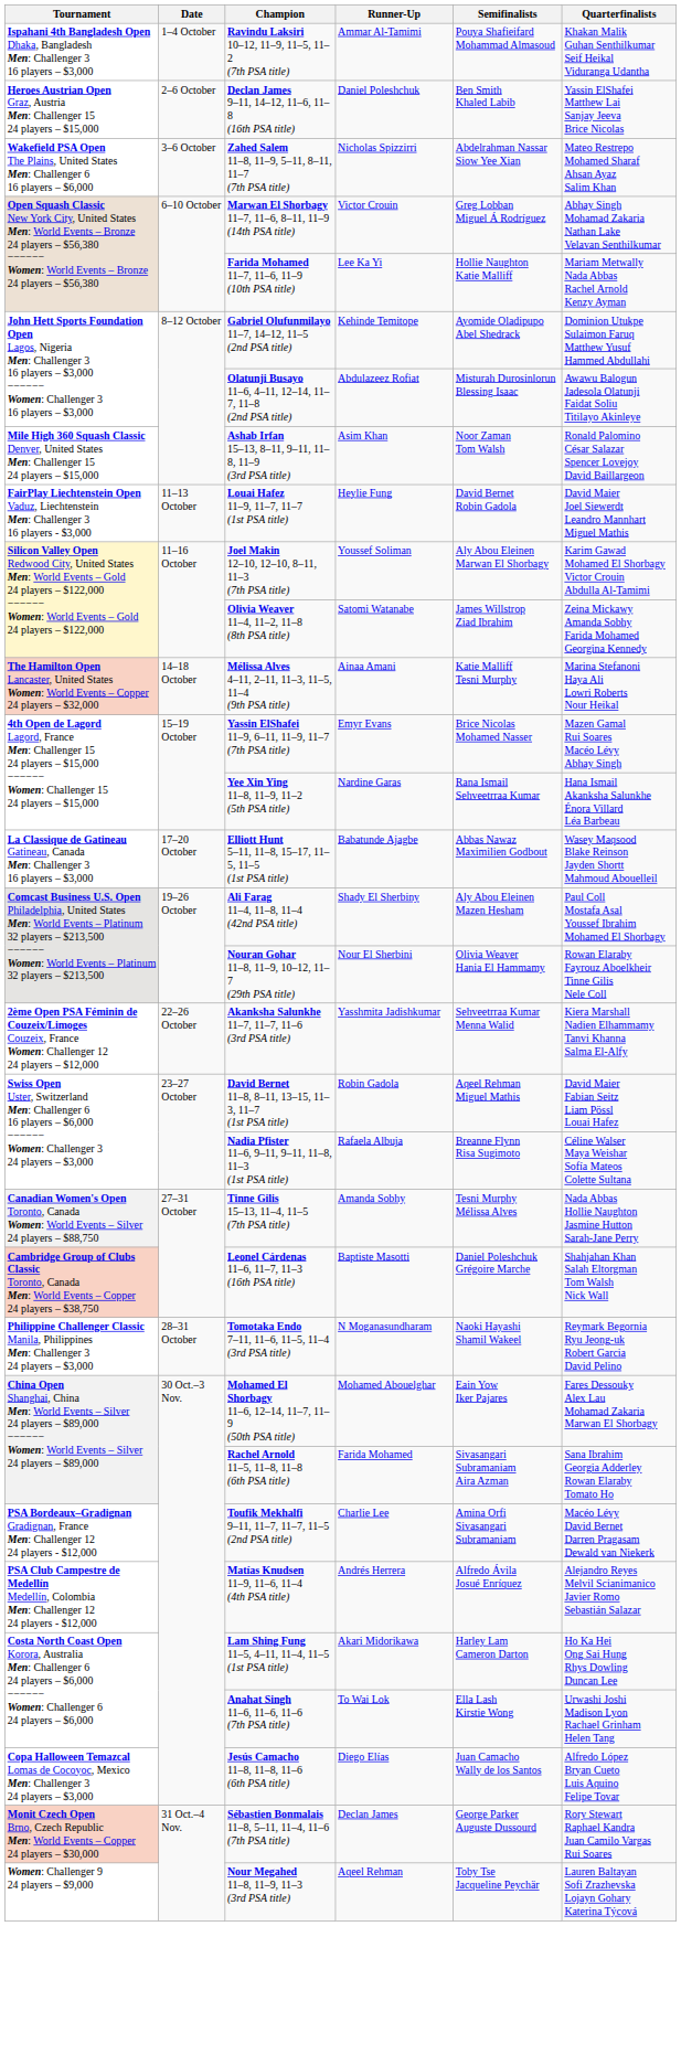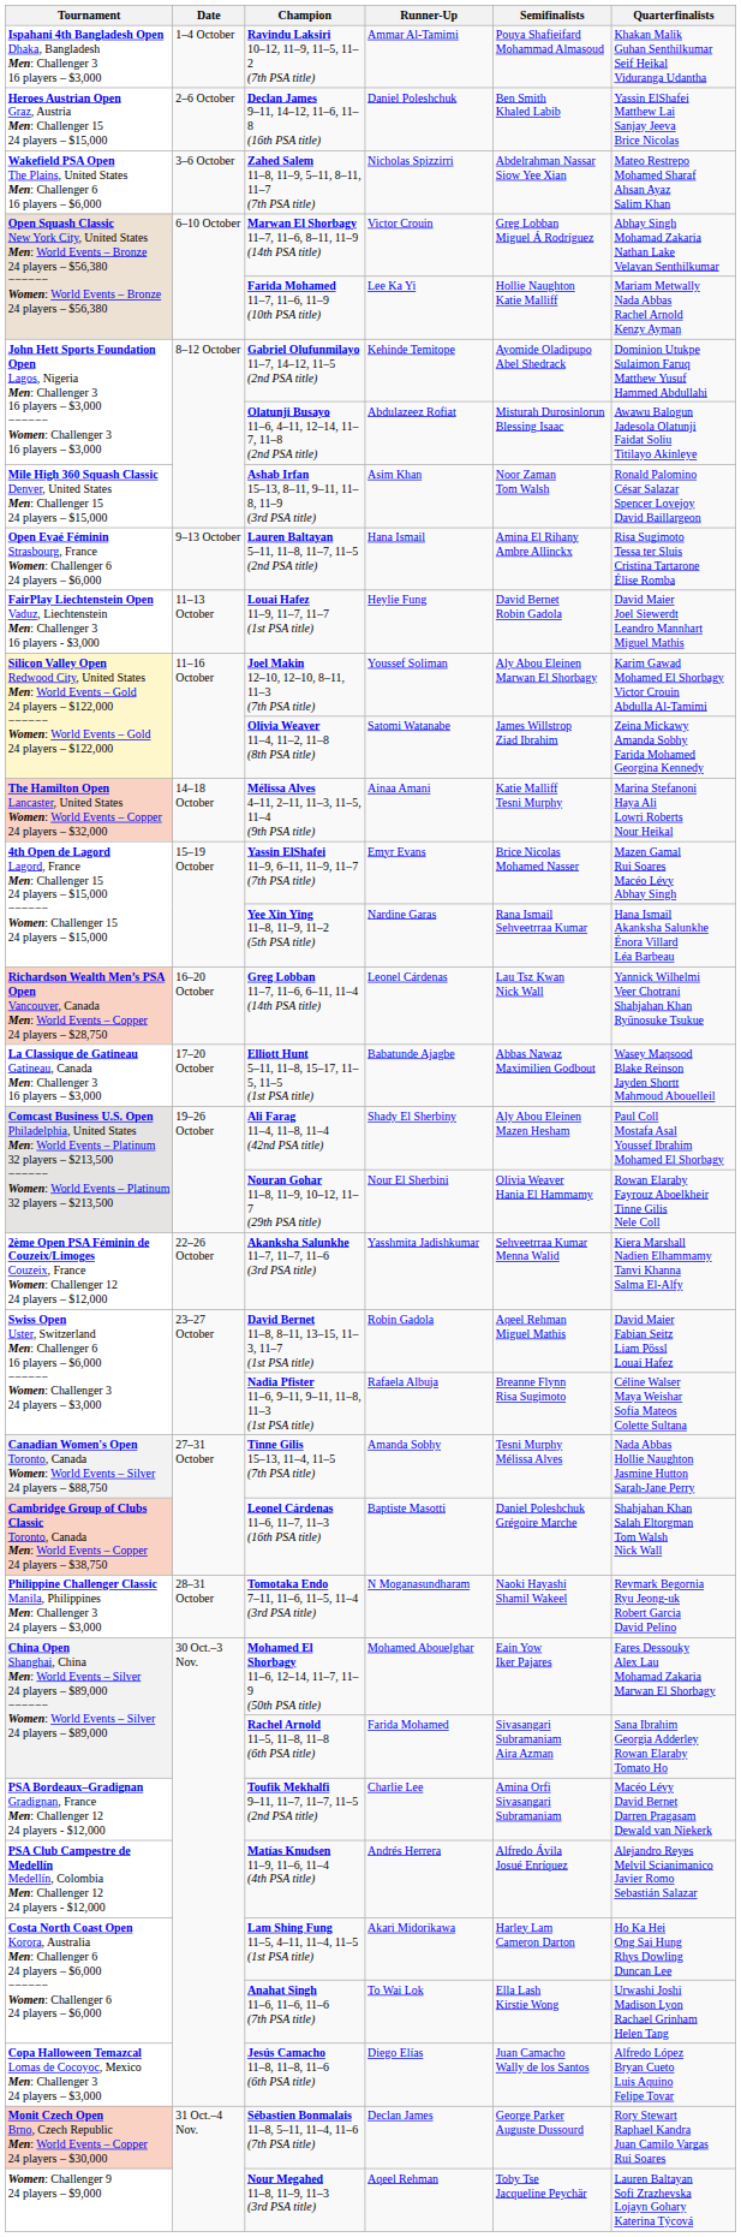+ row: Open Evaé Féminin Strasbourg, France Women: Challenger 6 24 players – $6,000 | 9–13 October | Lauren Baltayan 5–11, 11–8, 11–7, 11–5 (2nd PSA title) | Hana Ismail | Amina El Rihany Ambre Allinckx | Risa Sugimoto Tessa ter Sluis Cristina Tartarone Élise Romba
+ row: Richardson Wealth Men’s PSA Open Vancouver, Canada Men: World Events – Copper 24 players – $28,750 | 16–20 October | Greg Lobban 11–7, 11–6, 6–11, 11–4 (14th PSA title) | Leonel Cárdenas | Lau Tsz Kwan Nick Wall | Yannick Wilhelmi Veer Chotrani Shahjahan Khan Ryūnosuke Tsukue
